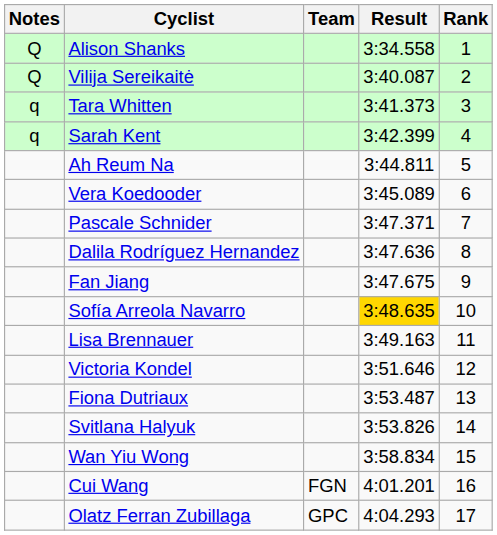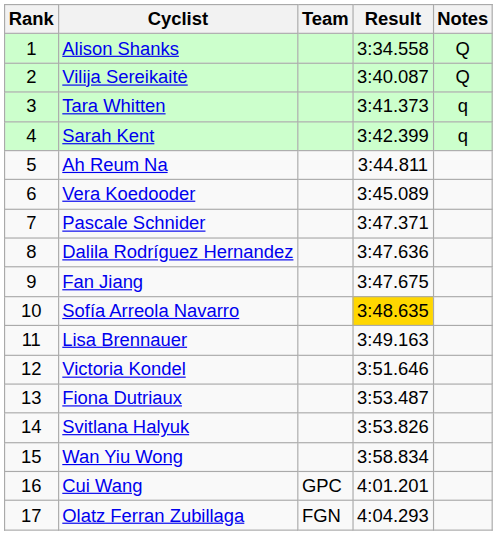columns swapped: Rank <-> Notes
Cui Wang | Team: FGN -> GPC
Olatz Ferran Zubillaga | Team: GPC -> FGN
